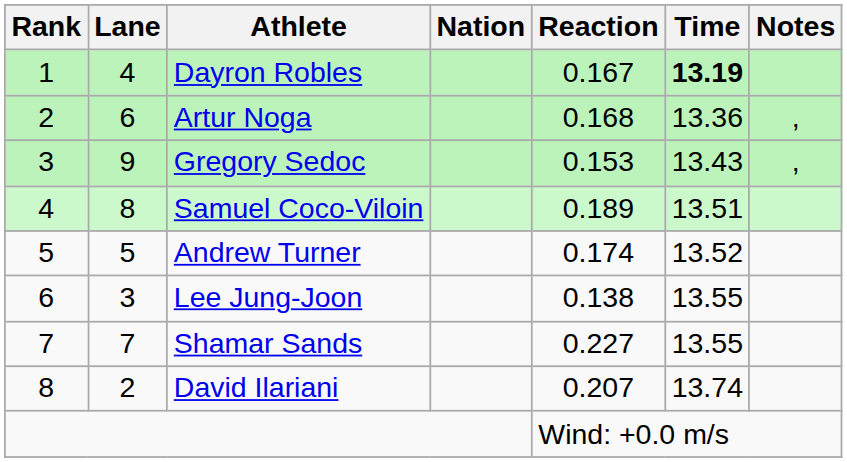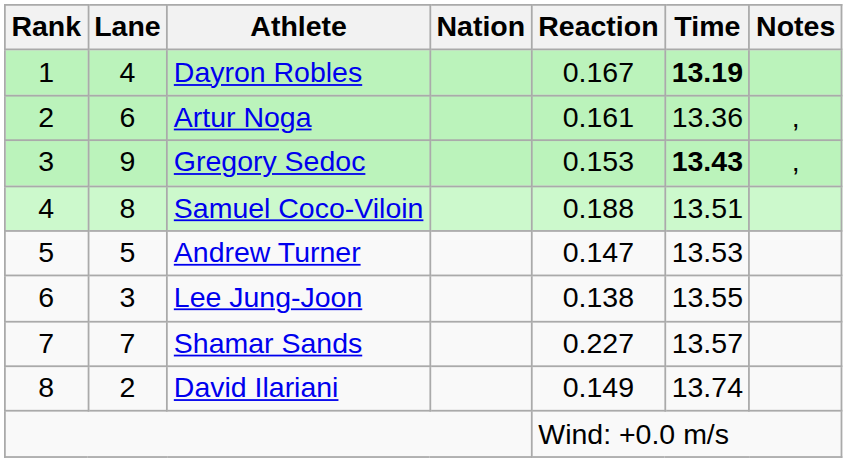Artur Noga | Reaction: 0.168 -> 0.161
Gregory Sedoc | Time: normal -> bold
Samuel Coco-Viloin | Reaction: 0.189 -> 0.188
Andrew Turner | Reaction: 0.174 -> 0.147
Andrew Turner | Time: 13.52 -> 13.53
Shamar Sands | Time: 13.55 -> 13.57
David Ilariani | Reaction: 0.207 -> 0.149
